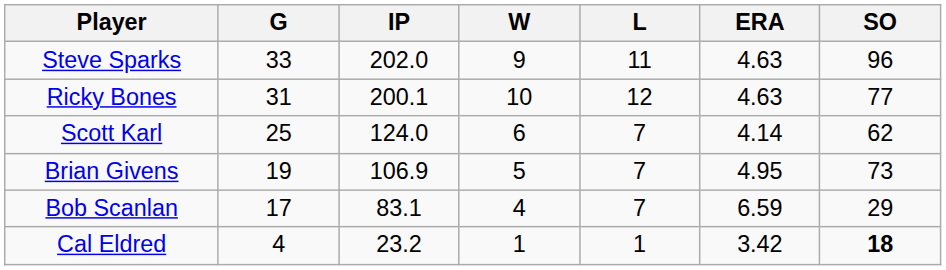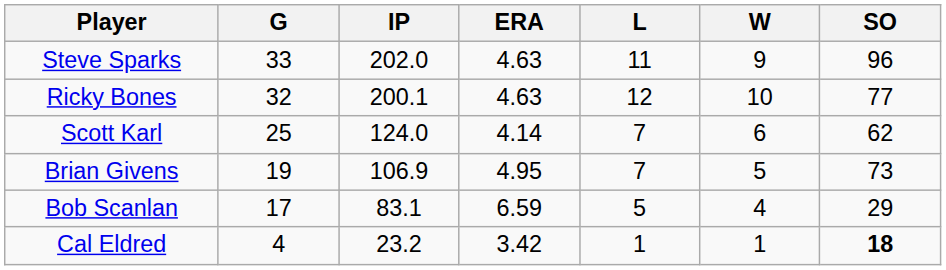columns swapped: W <-> ERA
Ricky Bones | G: 31 -> 32
Bob Scanlan | L: 7 -> 5
